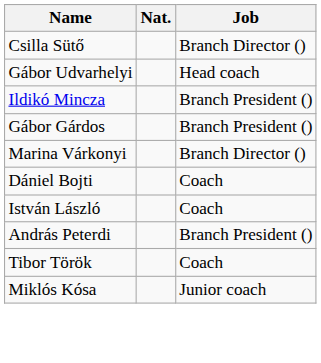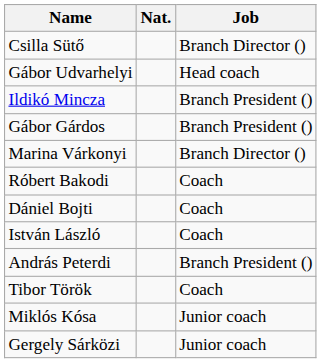+ row: Róbert Bakodi | Coach
+ row: Gergely Sárközi | Junior coach
